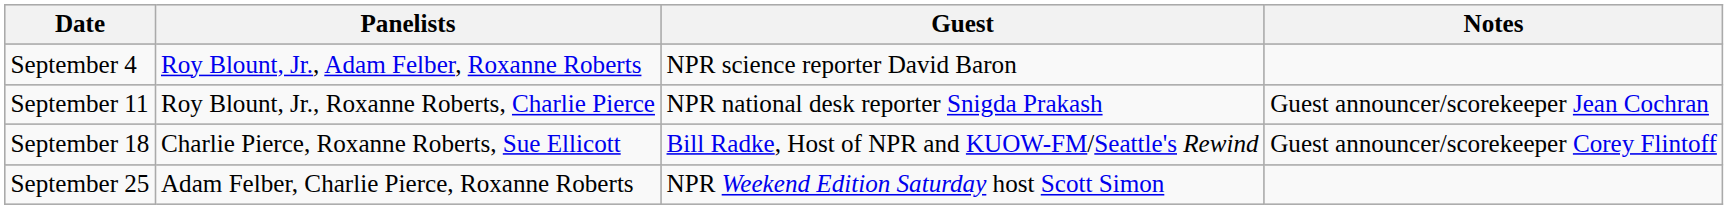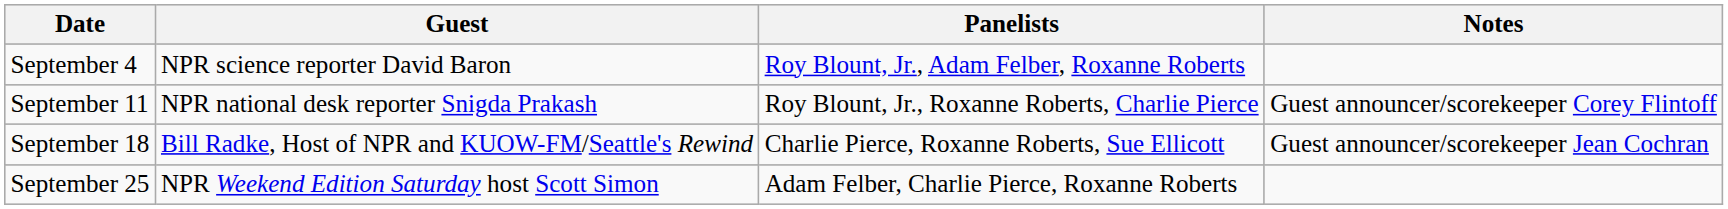columns swapped: Guest <-> Panelists
September 11 | Notes: Guest announcer/scorekeeper Jean Cochran -> Guest announcer/scorekeeper Corey Flintoff
September 18 | Notes: Guest announcer/scorekeeper Corey Flintoff -> Guest announcer/scorekeeper Jean Cochran
